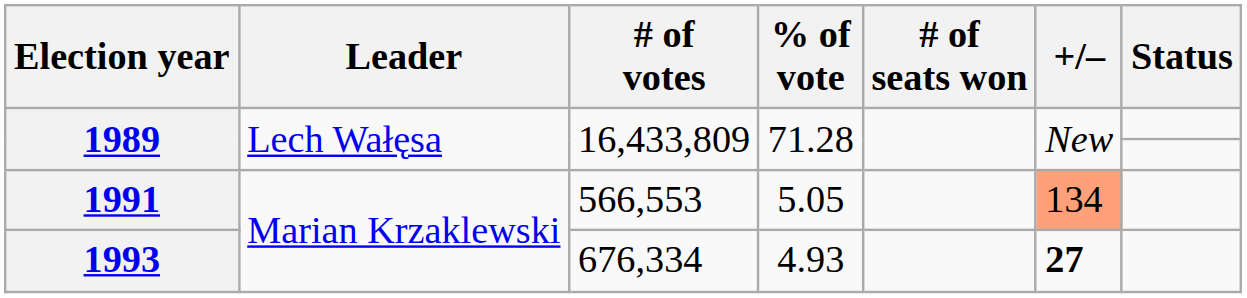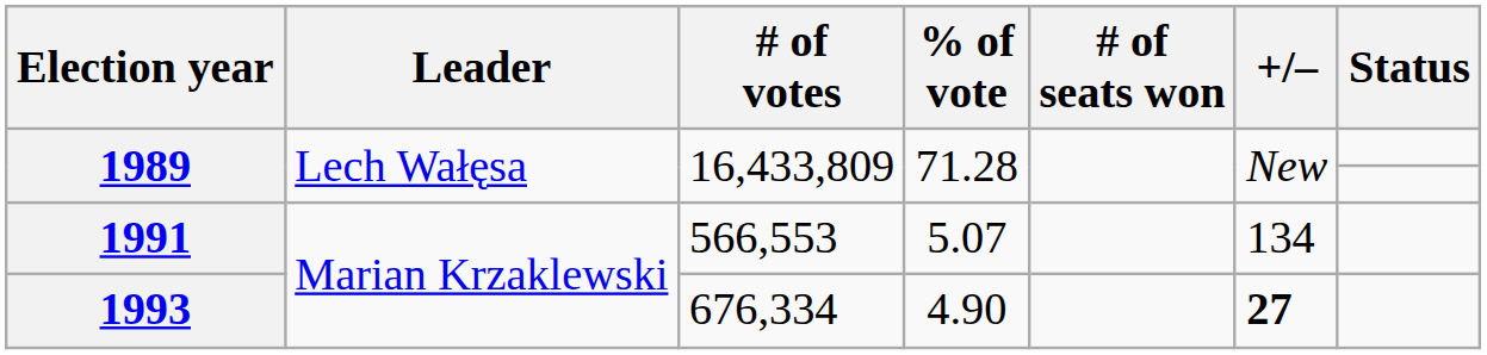1991 | % of vote: 5.05 -> 5.07
1991 | +/–: lightsalmon background -> no background
1993 | % of vote: 4.93 -> 4.90
